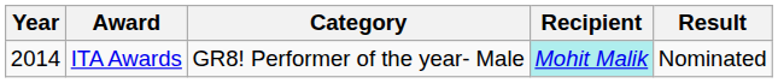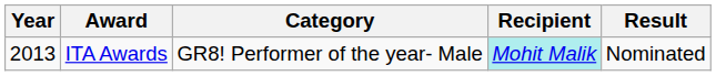ITA Awards | Year: 2014 -> 2013
